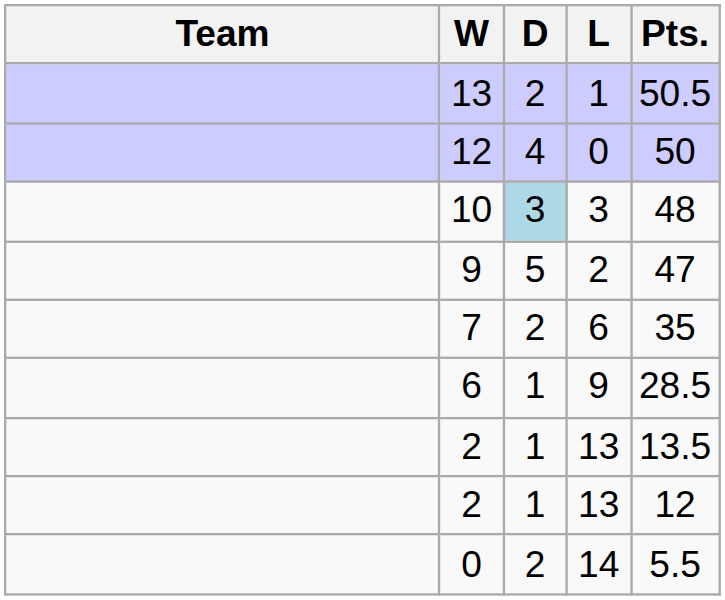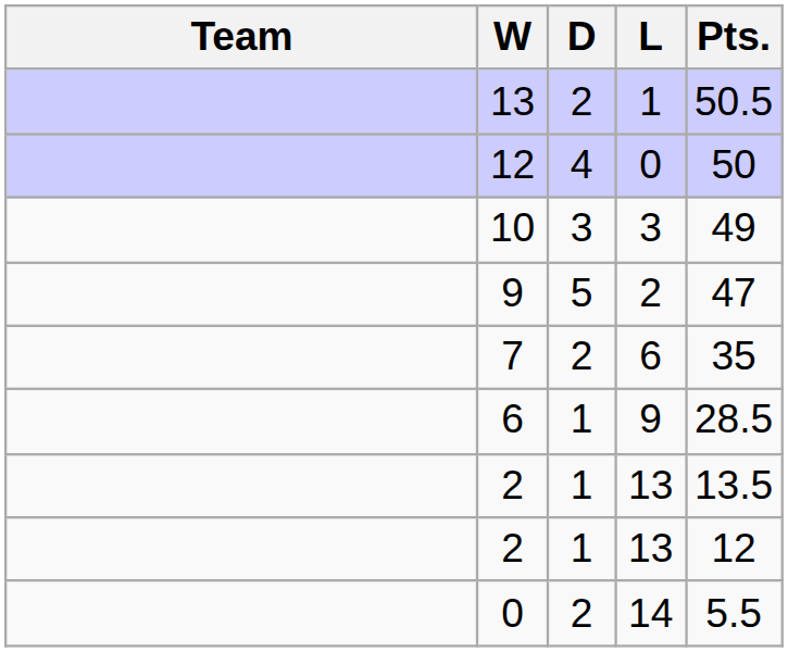10 | D: lightblue background -> no background
10 | Pts.: 48 -> 49
